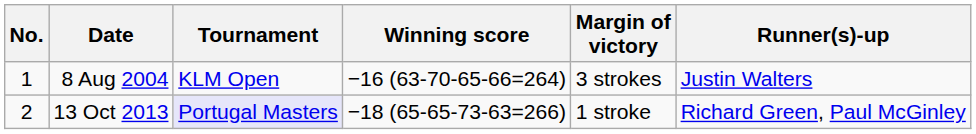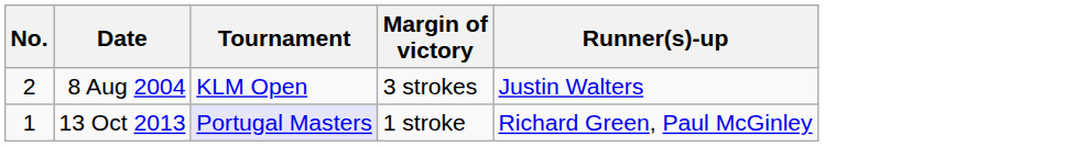- column: Winning score | −16 (63-70-65-66=264) | −18 (65-65-73-63=266)
8 Aug 2004 | No.: 1 -> 2
13 Oct 2013 | No.: 2 -> 1
